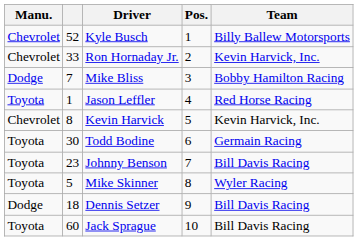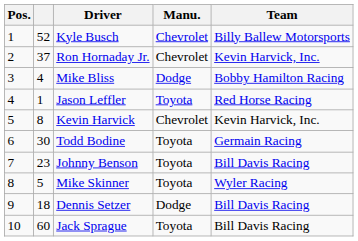columns swapped: Pos. <-> Manu.
Ron Hornaday Jr. | column 2: 33 -> 37
Mike Bliss | column 2: 7 -> 4
